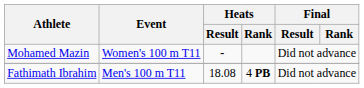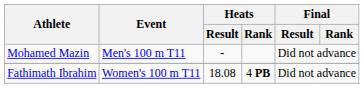Mohamed Mazin | Event: Women's 100 m T11 -> Men's 100 m T11
Fathimath Ibrahim | Event: Men's 100 m T11 -> Women's 100 m T11
